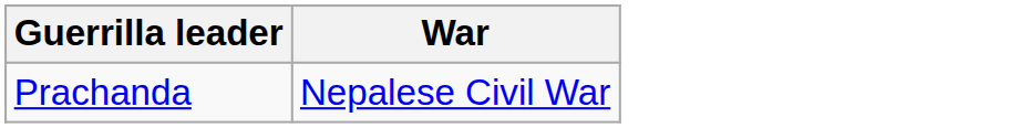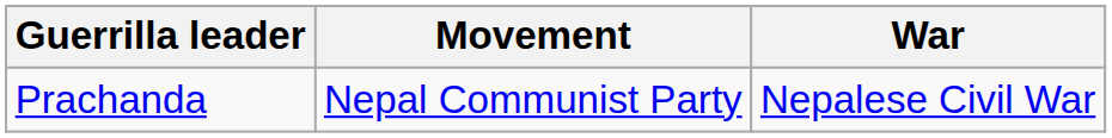+ column: Movement | Nepal Communist Party
